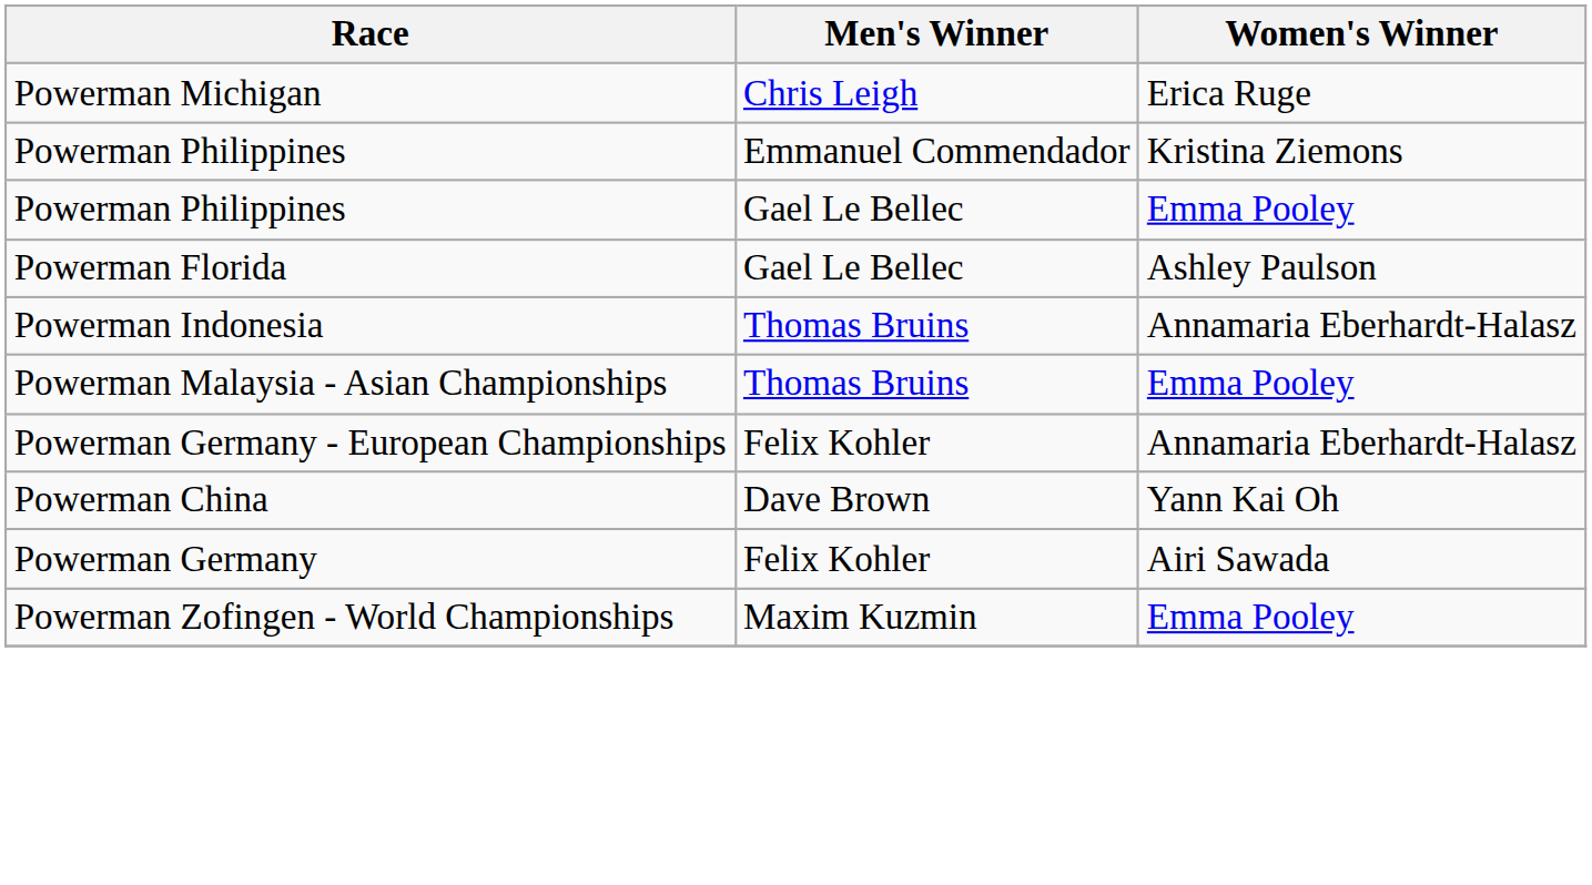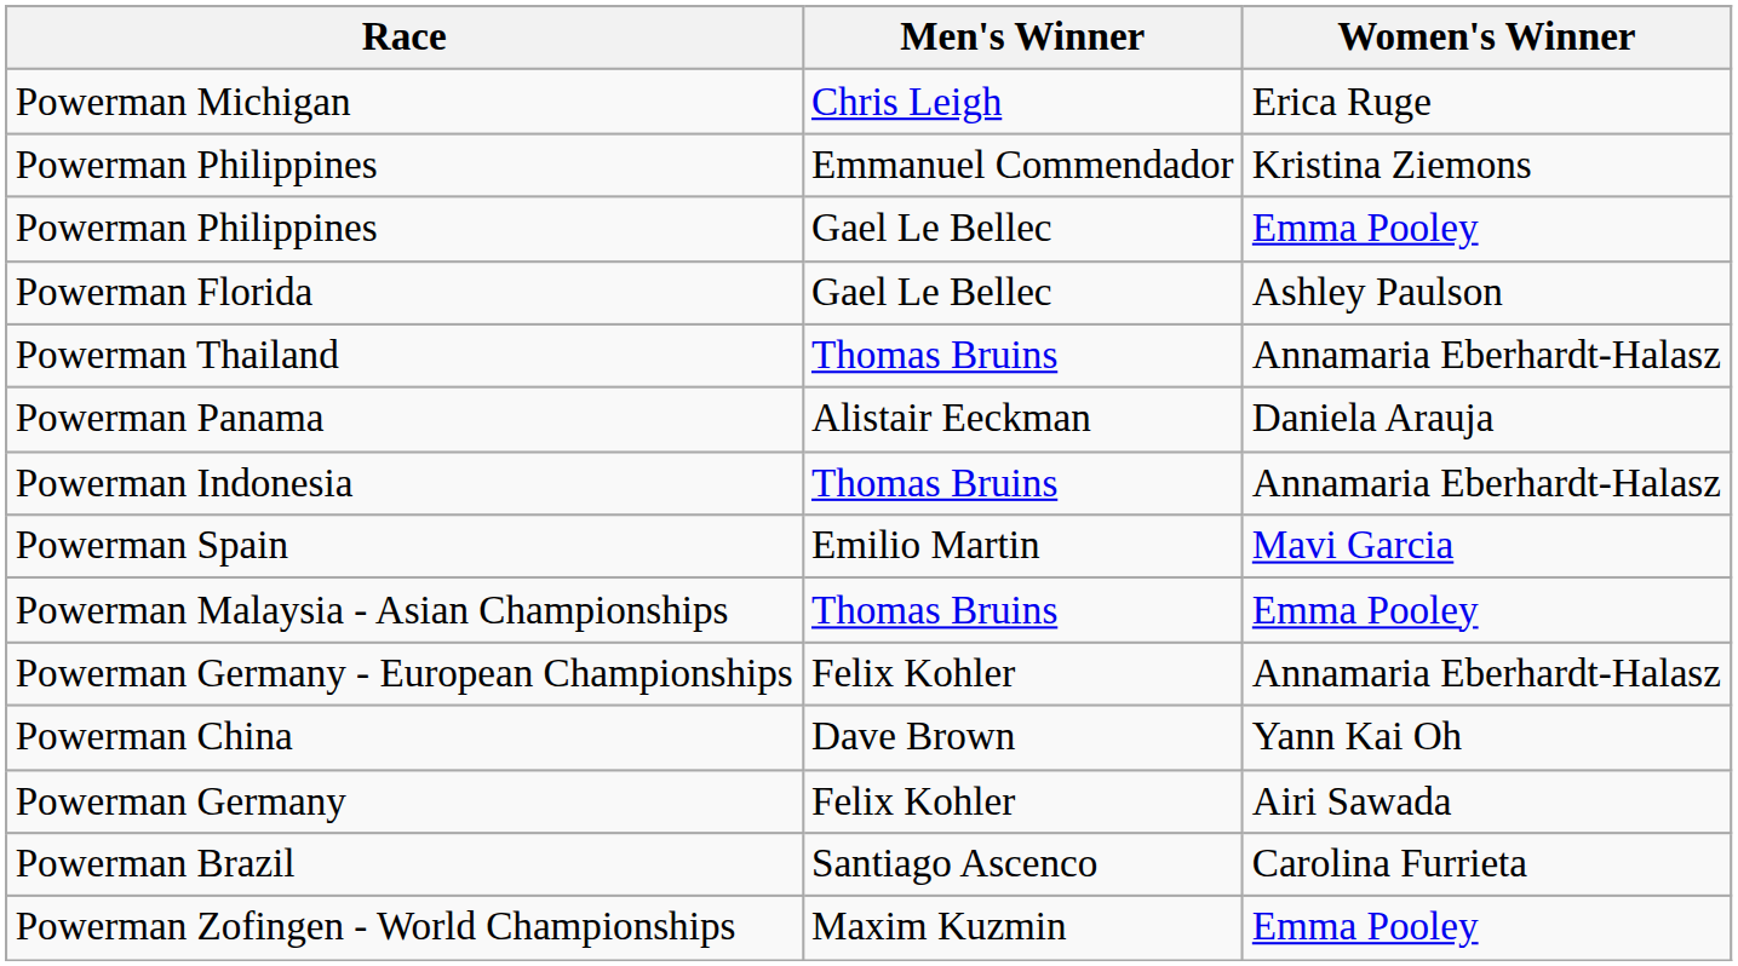+ row: Powerman Thailand | Thomas Bruins | Annamaria Eberhardt-Halasz
+ row: Powerman Panama | Alistair Eeckman | Daniela Arauja
+ row: Powerman Spain | Emilio Martin | Mavi Garcia
+ row: Powerman Brazil | Santiago Ascenco | Carolina Furrieta
